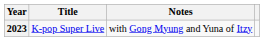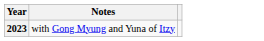- column: Title | K-pop Super Live
